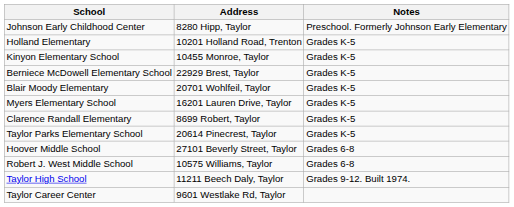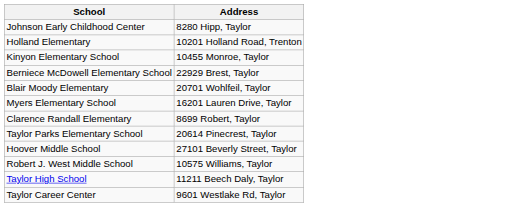- column: Notes | Preschool. Formerly Johnson Early Elementary | Grades K-5 | Grades K-5 | Grades K-5 | Grades K-5 | Grades K-5 | Grades K-5 | Grades K-5 | Grades 6-8 | Grades 6-8 | Grades 9-12. Built 1974.
